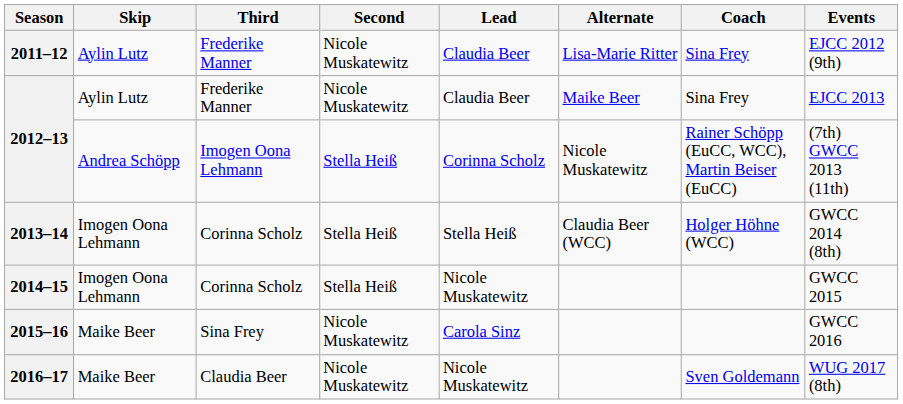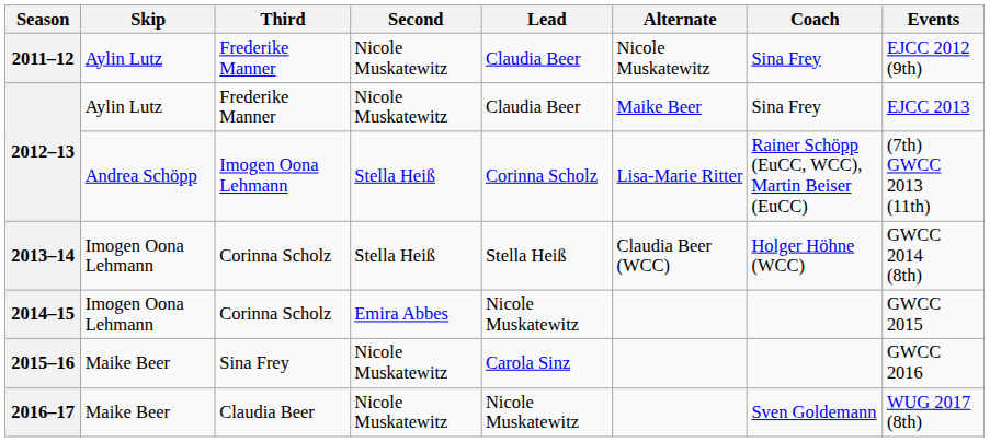2011–12 | Alternate: Lisa-Marie Ritter -> Nicole Muskatewitz
2012–13 / Imogen Oona Lehmann | Alternate: Nicole Muskatewitz -> Lisa-Marie Ritter
2014–15 | Second: Stella Heiß -> Emira Abbes
